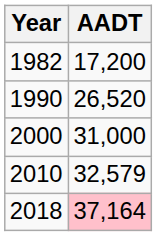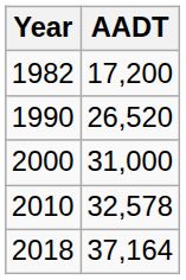2010 | AADT: 32,579 -> 32,578
2018 | AADT: pink background -> no background
